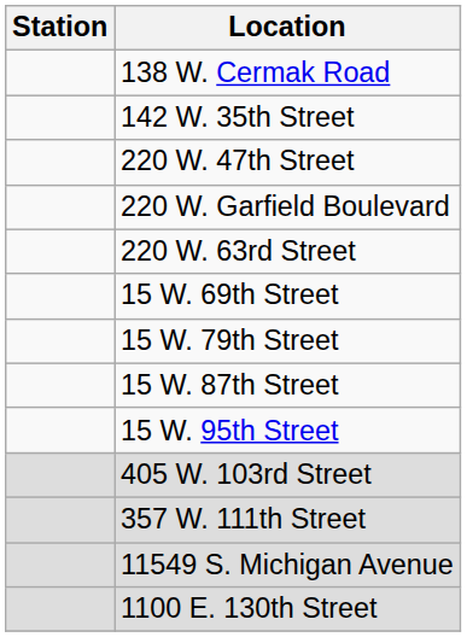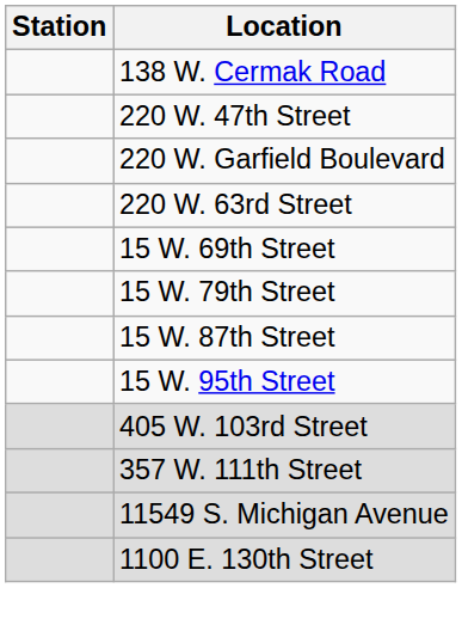- row: 142 W. 35th Street
